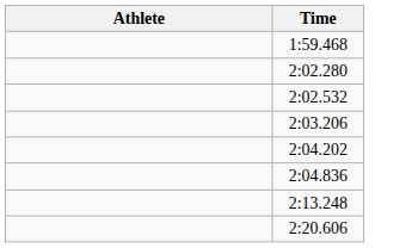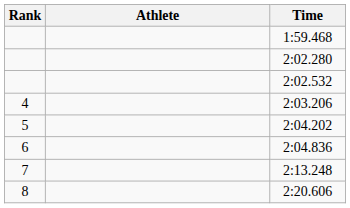+ column: Rank | 4 | 5 | 6 | 7 | 8
